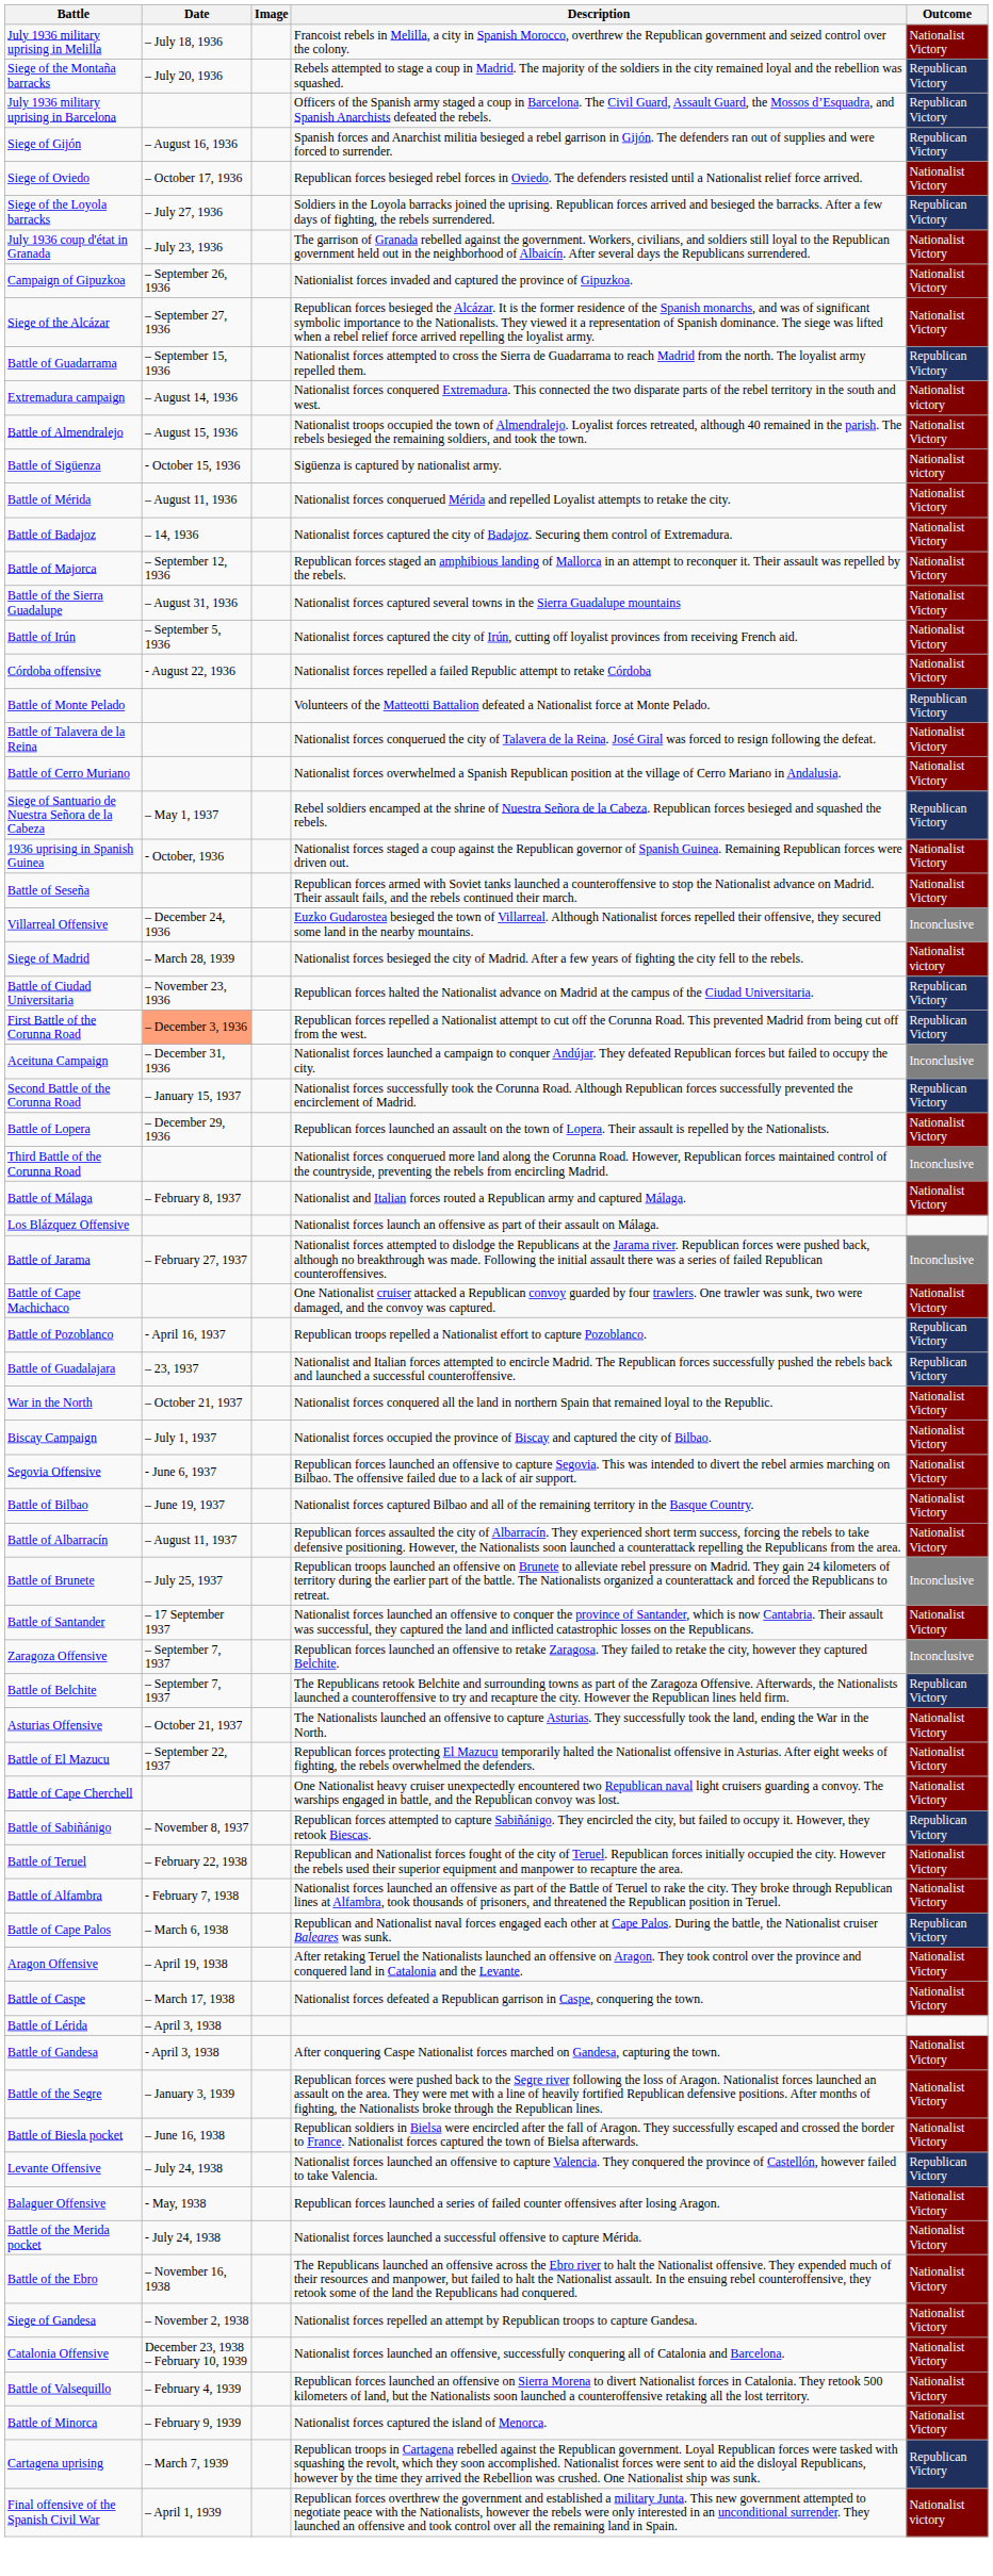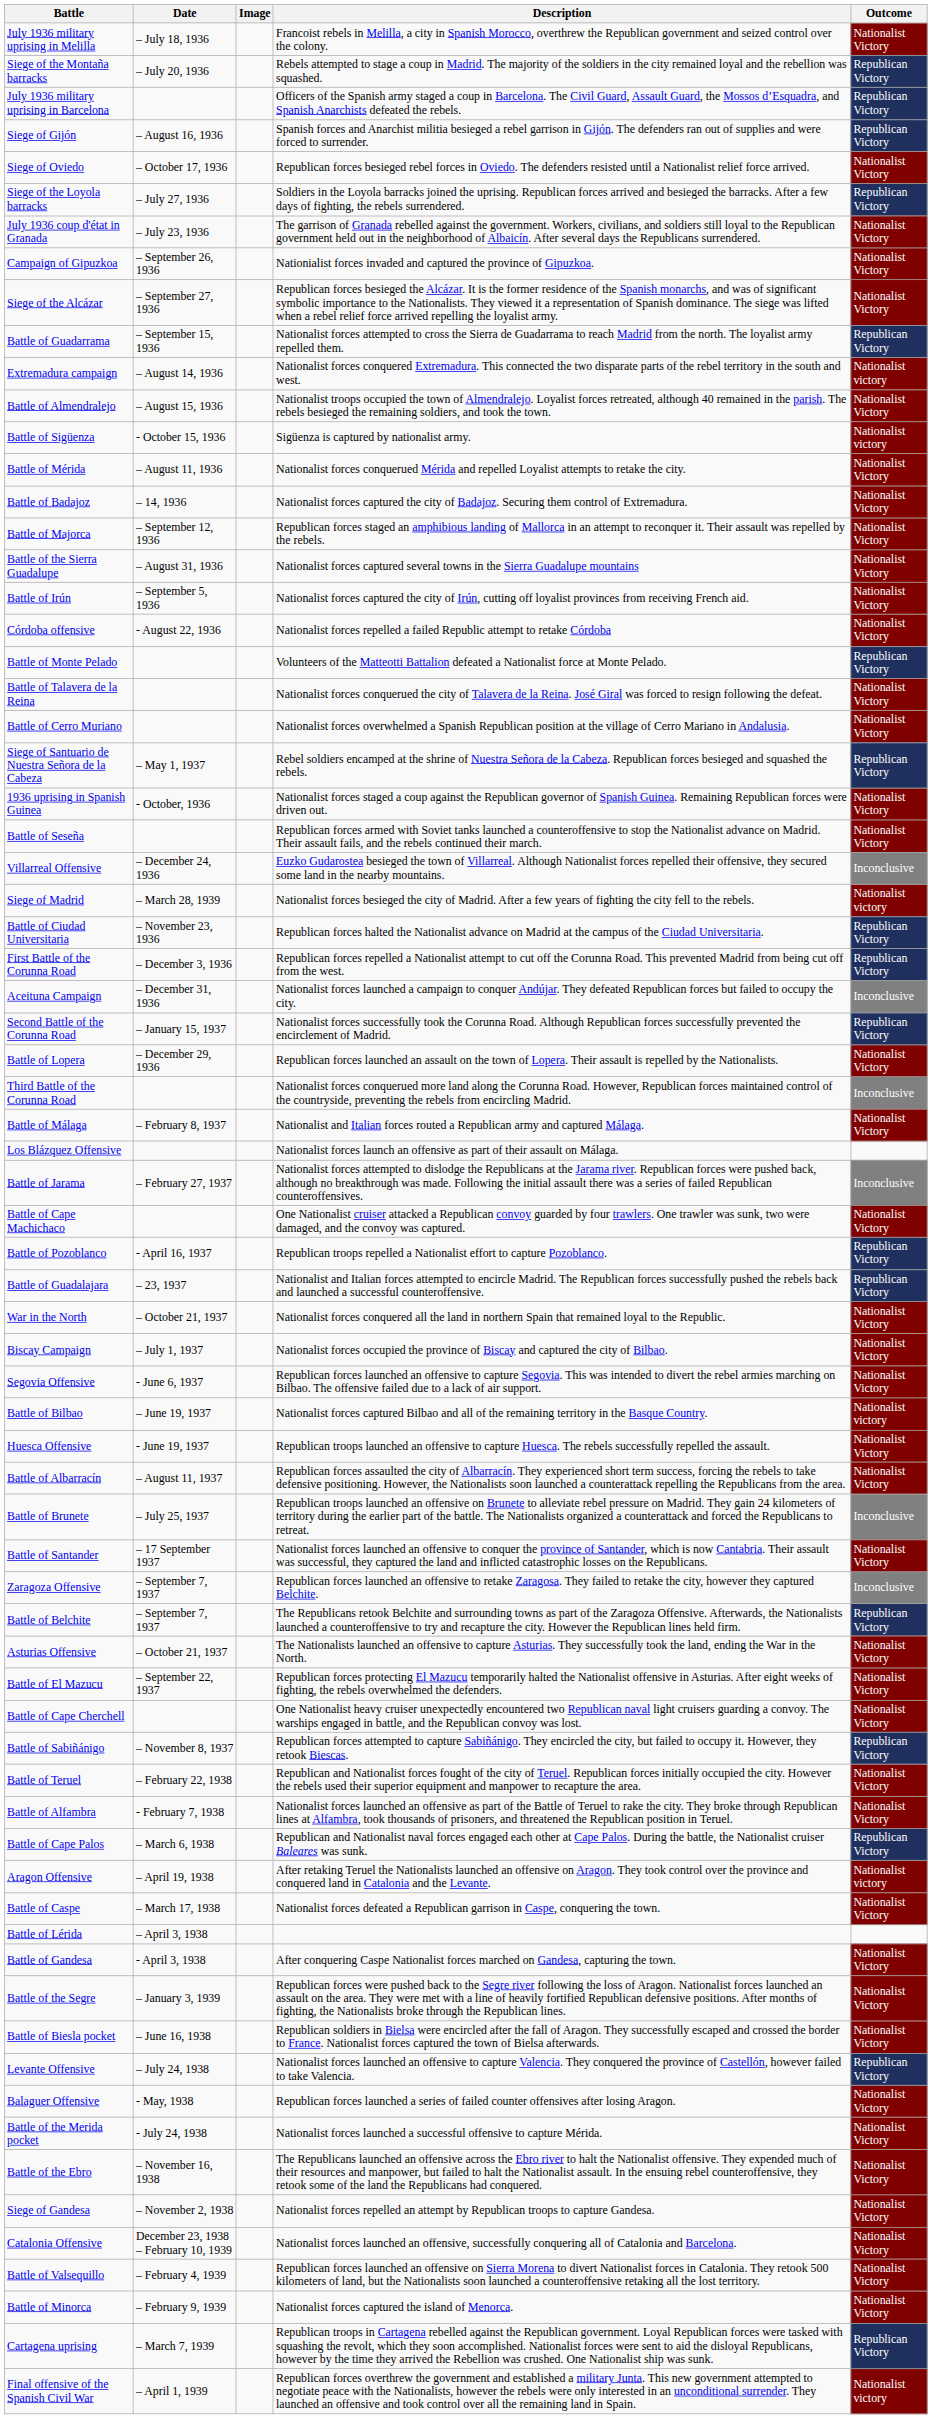First Battle of the Corunna Road | Date: lightsalmon background -> no background
Battle of Bilbao | Outcome: Nationalist Victory -> Nationalist victory
+ row: Huesca Offensive | - June 19, 1937 | Republican troops launched an offensive to capture Huesca. The rebels successfully repelled the assault. | Nationalist Victory
Aragon Offensive | Outcome: Nationalist Victory -> Nationalist victory
